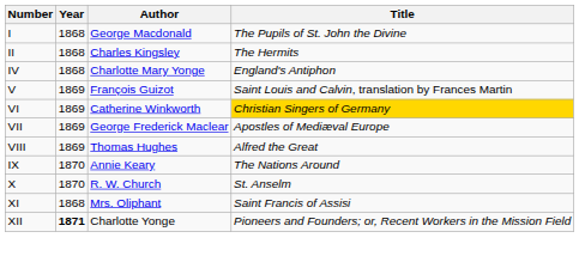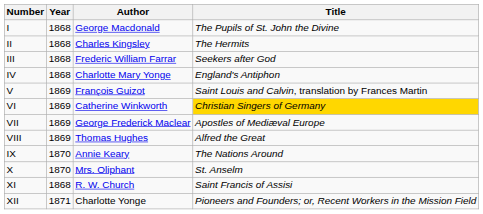+ row: III | 1868 | Frederic William Farrar | Seekers after God
X | Author: R. W. Church -> Mrs. Oliphant
XI | Author: Mrs. Oliphant -> R. W. Church
XII | Year: bold -> normal
